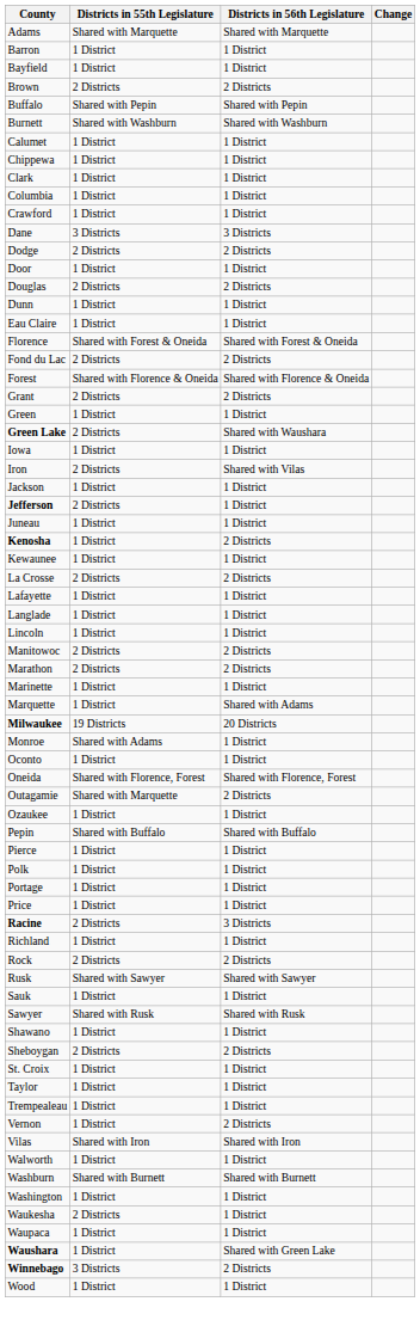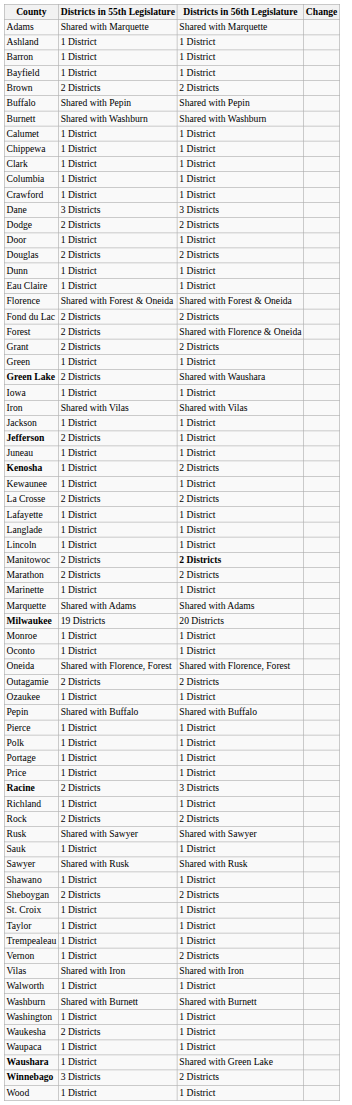+ row: Ashland | 1 District | 1 District
Forest | Districts in 55th Legislature: Shared with Florence & Oneida -> 2 Districts
Iron | Districts in 55th Legislature: 2 Districts -> Shared with Vilas
Manitowoc | Districts in 56th Legislature: normal -> bold
Marquette | Districts in 55th Legislature: 1 District -> Shared with Adams
Monroe | Districts in 55th Legislature: Shared with Adams -> 1 District
Outagamie | Districts in 55th Legislature: Shared with Marquette -> 2 Districts
